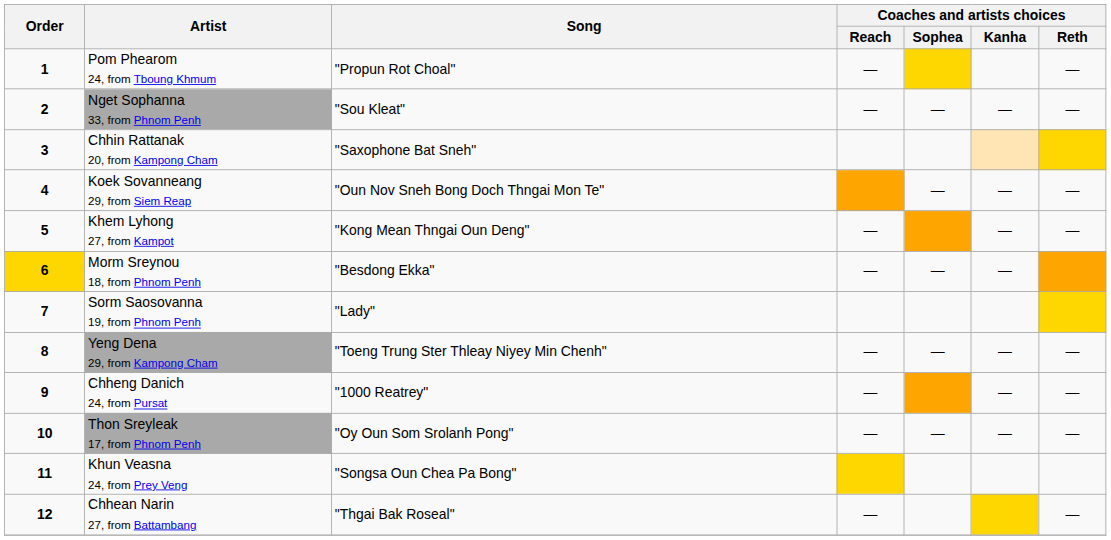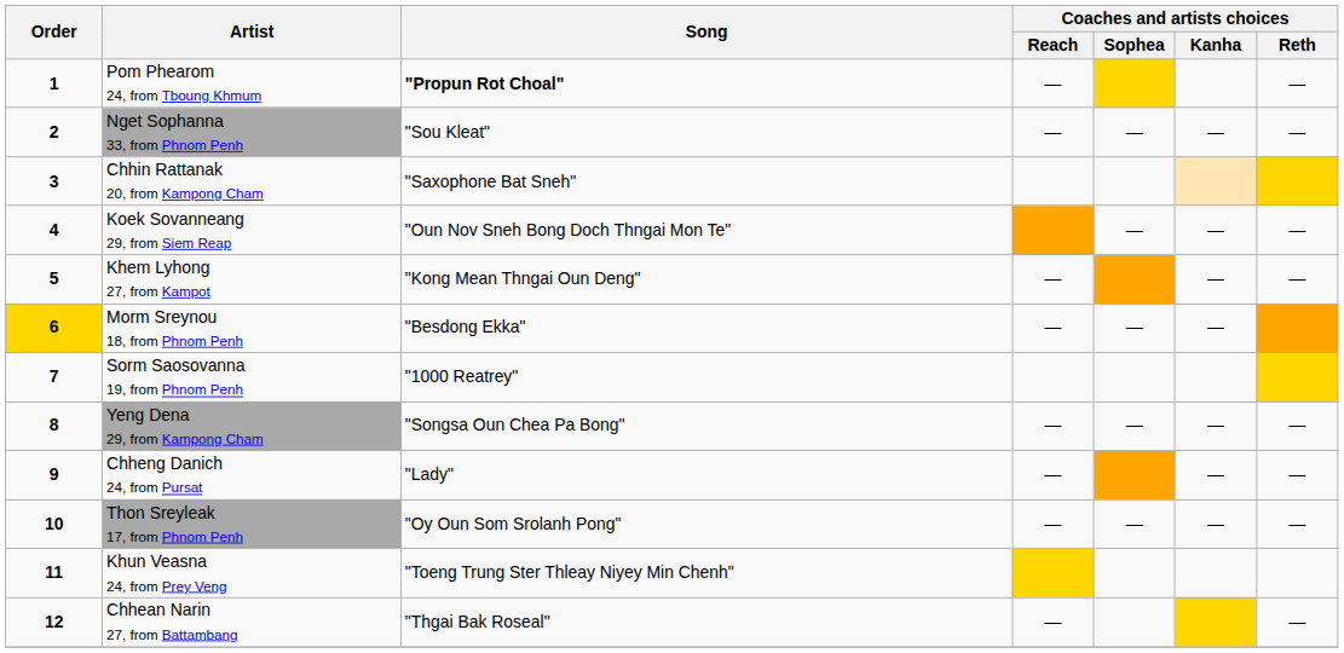Pom Phearom 24, from Tboung Khmum | Song: normal -> bold
Sorm Saosovanna 19, from Phnom Penh | Song: "Lady" -> "1000 Reatrey"
Yeng Dena 29, from Kampong Cham | Song: "Toeng Trung Ster Thleay Niyey Min Chenh" -> "Songsa Oun Chea Pa Bong"
Chheng Danich 24, from Pursat | Song: "1000 Reatrey" -> "Lady"
Khun Veasna 24, from Prey Veng | Song: "Songsa Oun Chea Pa Bong" -> "Toeng Trung Ster Thleay Niyey Min Chenh"
